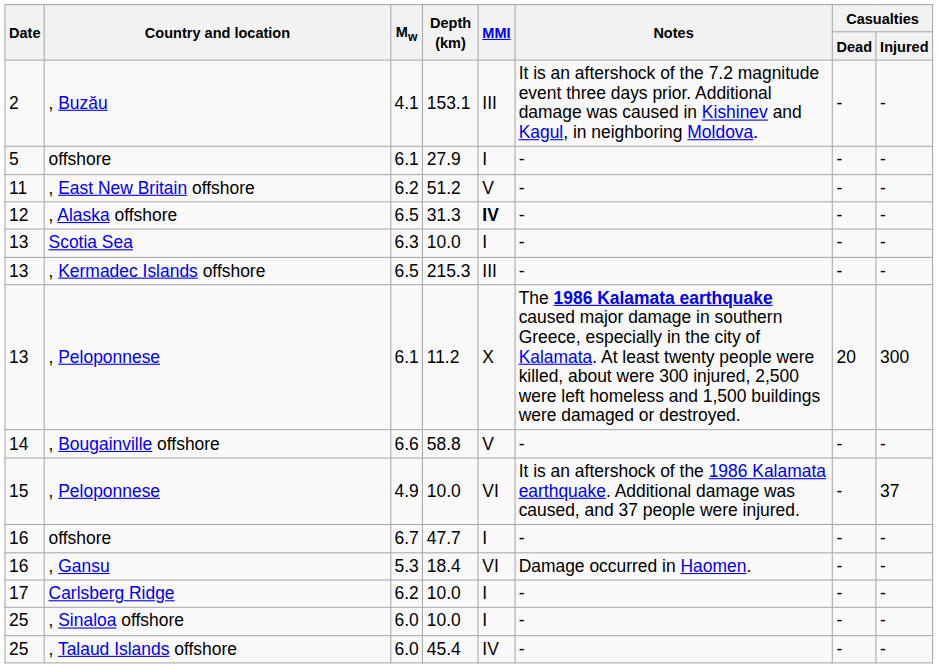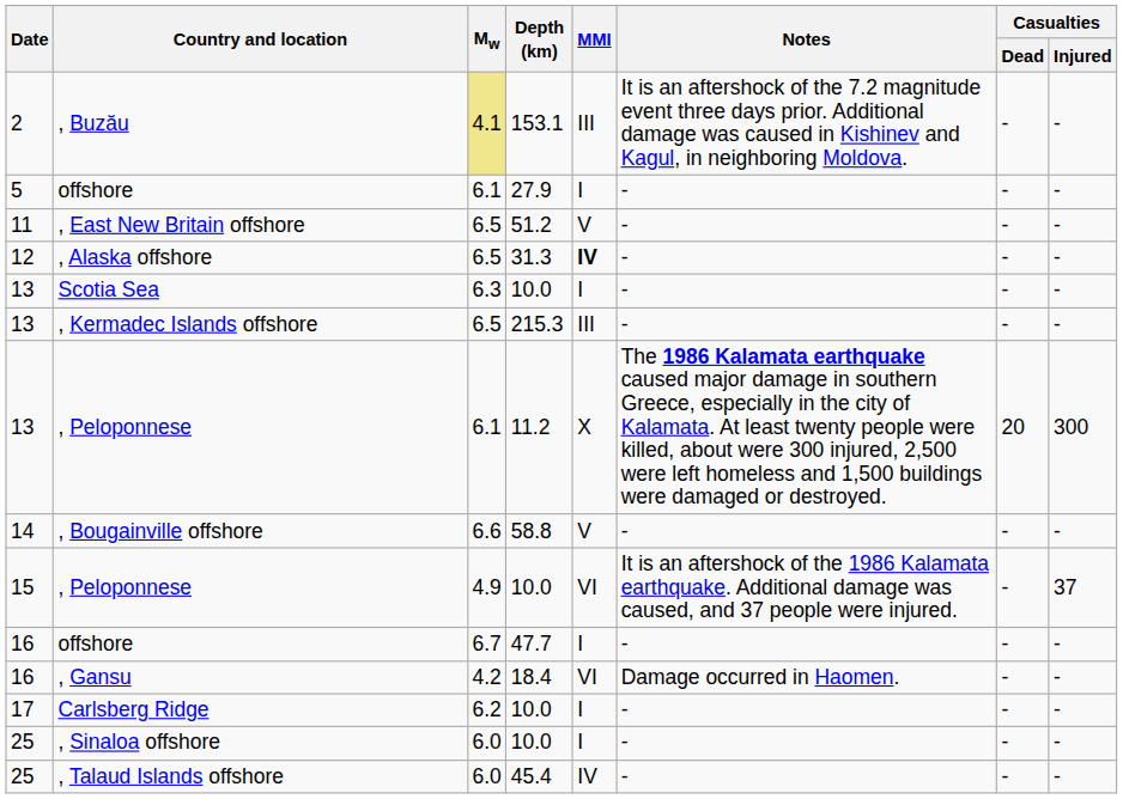, Buzău | Mw: no background -> khaki background
, East New Britain offshore | Mw: 6.2 -> 6.5
, Gansu | Mw: 5.3 -> 4.2
